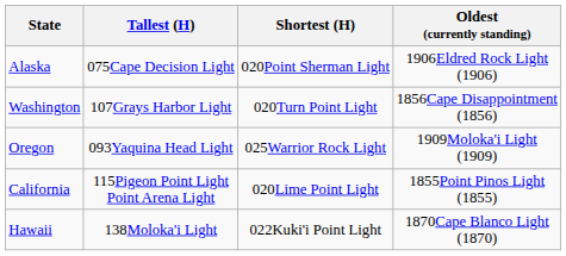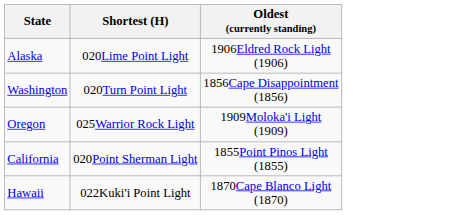- column: Tallest (H) | 075Cape Decision Light | 107Grays Harbor Light | 093Yaquina Head Light | 115Pigeon Point Light Point Arena Light | 138Moloka'i Light
Alaska | Shortest (H): 020Point Sherman Light -> 020Lime Point Light
California | Shortest (H): 020Lime Point Light -> 020Point Sherman Light
